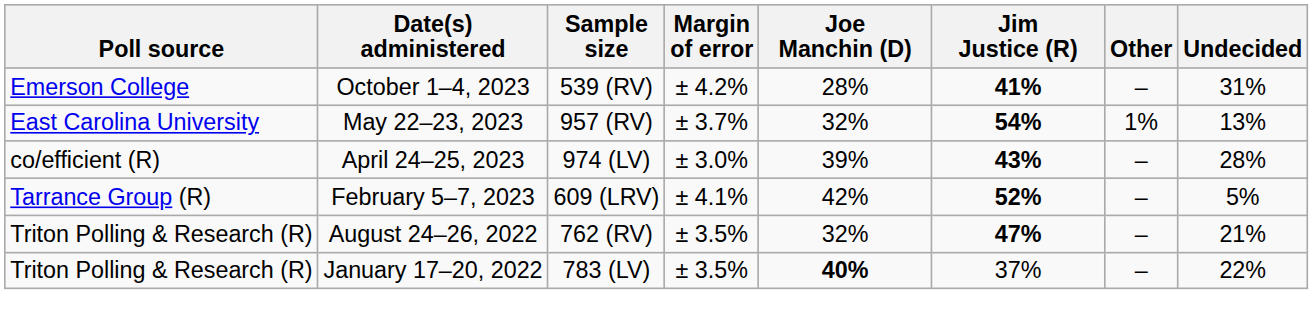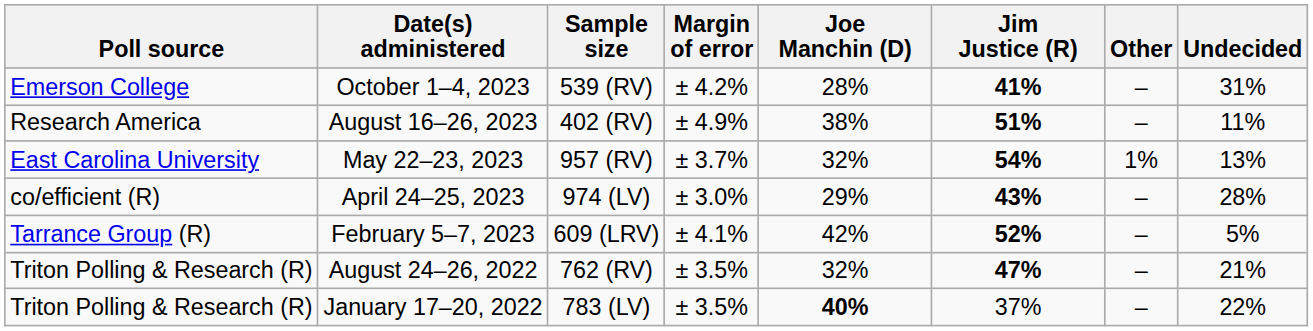+ row: Research America | August 16–26, 2023 | 402 (RV) | ± 4.9% | 38% | 51% | – | 11%
April 24–25, 2023 | Joe Manchin (D): 39% -> 29%
